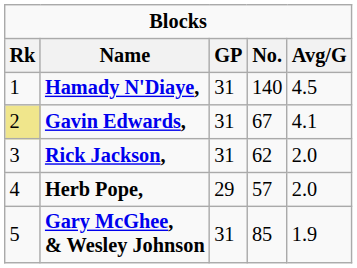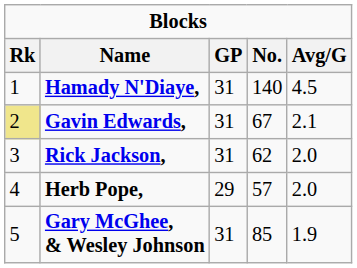Gavin Edwards, | Avg/G: 4.1 -> 2.1
